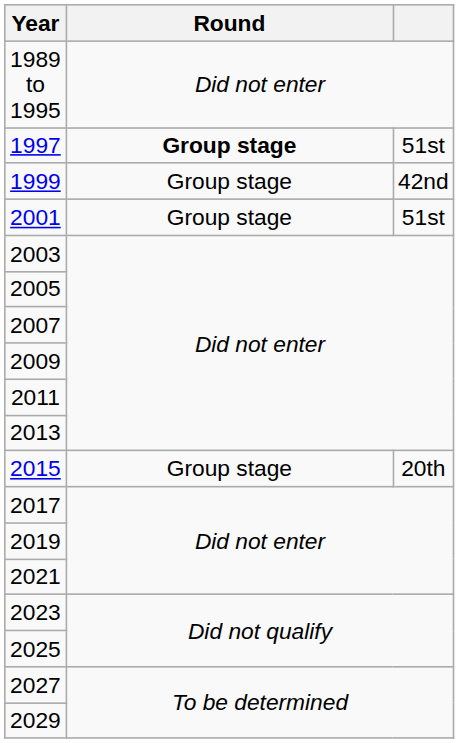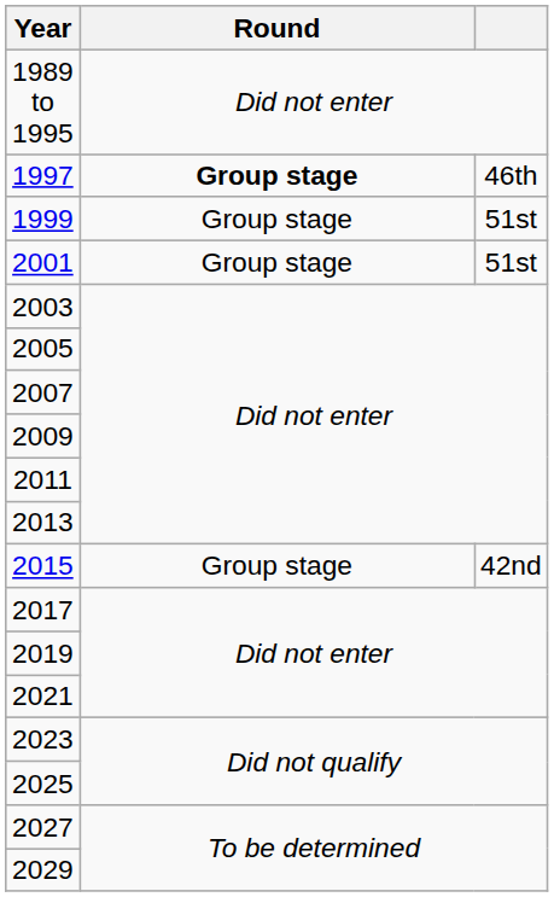1997 | column 3: 51st -> 46th
1999 | column 3: 42nd -> 51st
2015 | column 3: 20th -> 42nd
